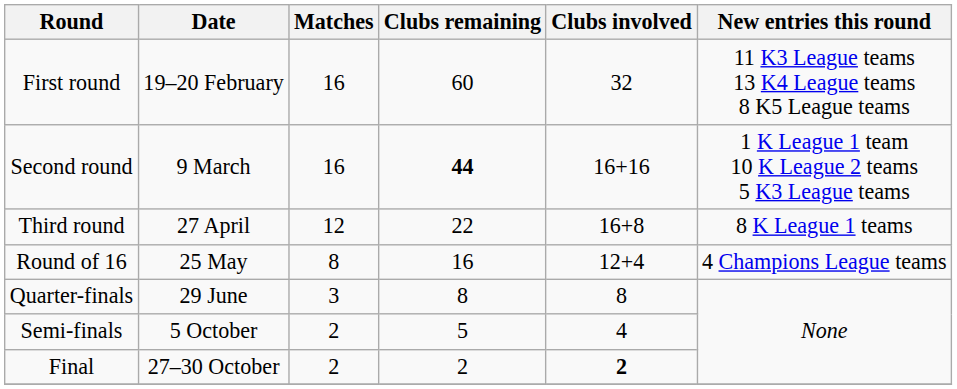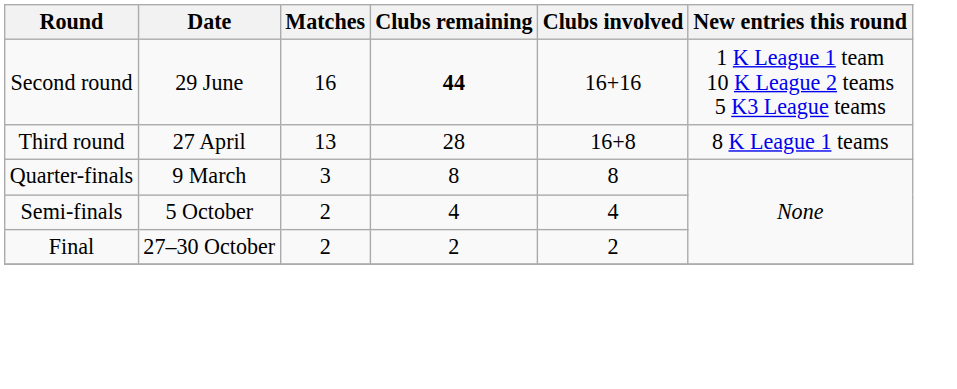- row: First round | 19–20 February | 16 | 60 | 32 | 11 K3 League teams 13 K4 League teams 8 K5 League teams
Second round | Date: 9 March -> 29 June
Third round | Matches: 12 -> 13
Third round | Clubs remaining: 22 -> 28
- row: Round of 16 | 25 May | 8 | 16 | 12+4 | 4 Champions League teams
Quarter-finals | Date: 29 June -> 9 March
Semi-finals | Clubs remaining: 5 -> 4
Final | Clubs involved: bold -> normal
